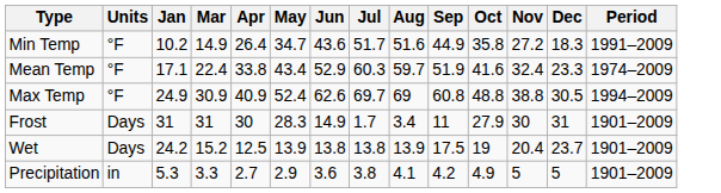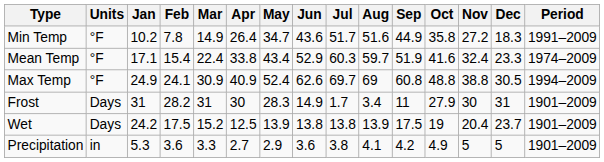+ column: Feb | 7.8 | 15.4 | 24.1 | 28.2 | 17.5 | 3.6
